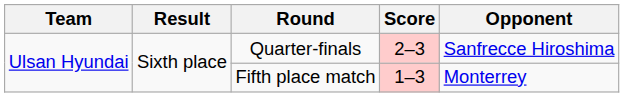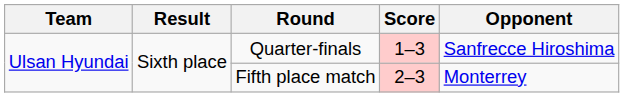Quarter-finals | Score: 2–3 -> 1–3
Fifth place match | Score: 1–3 -> 2–3
